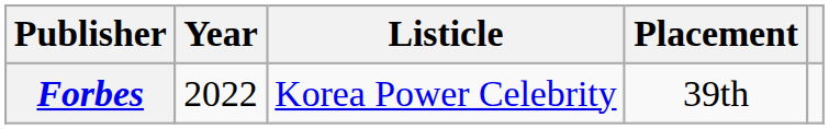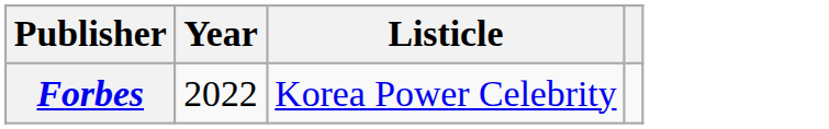- column: Placement | 39th
